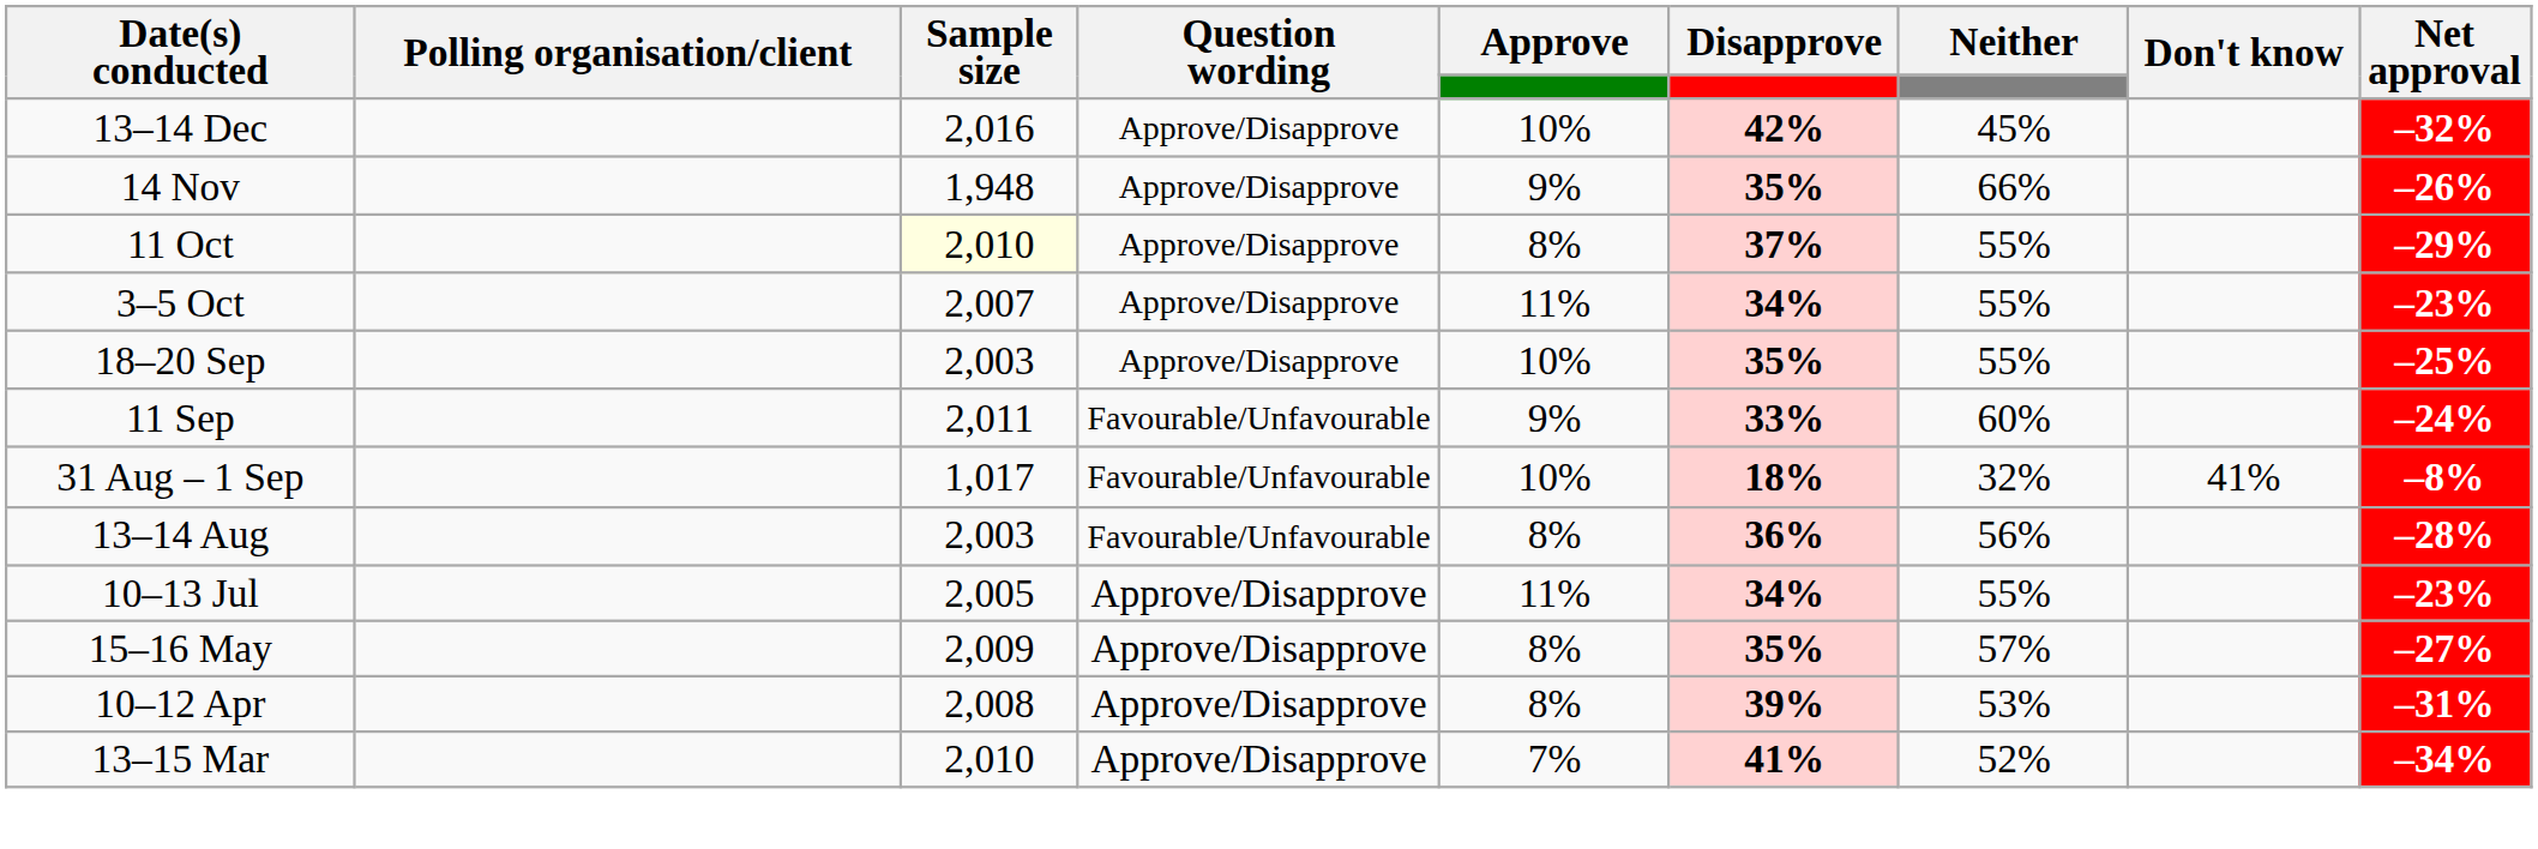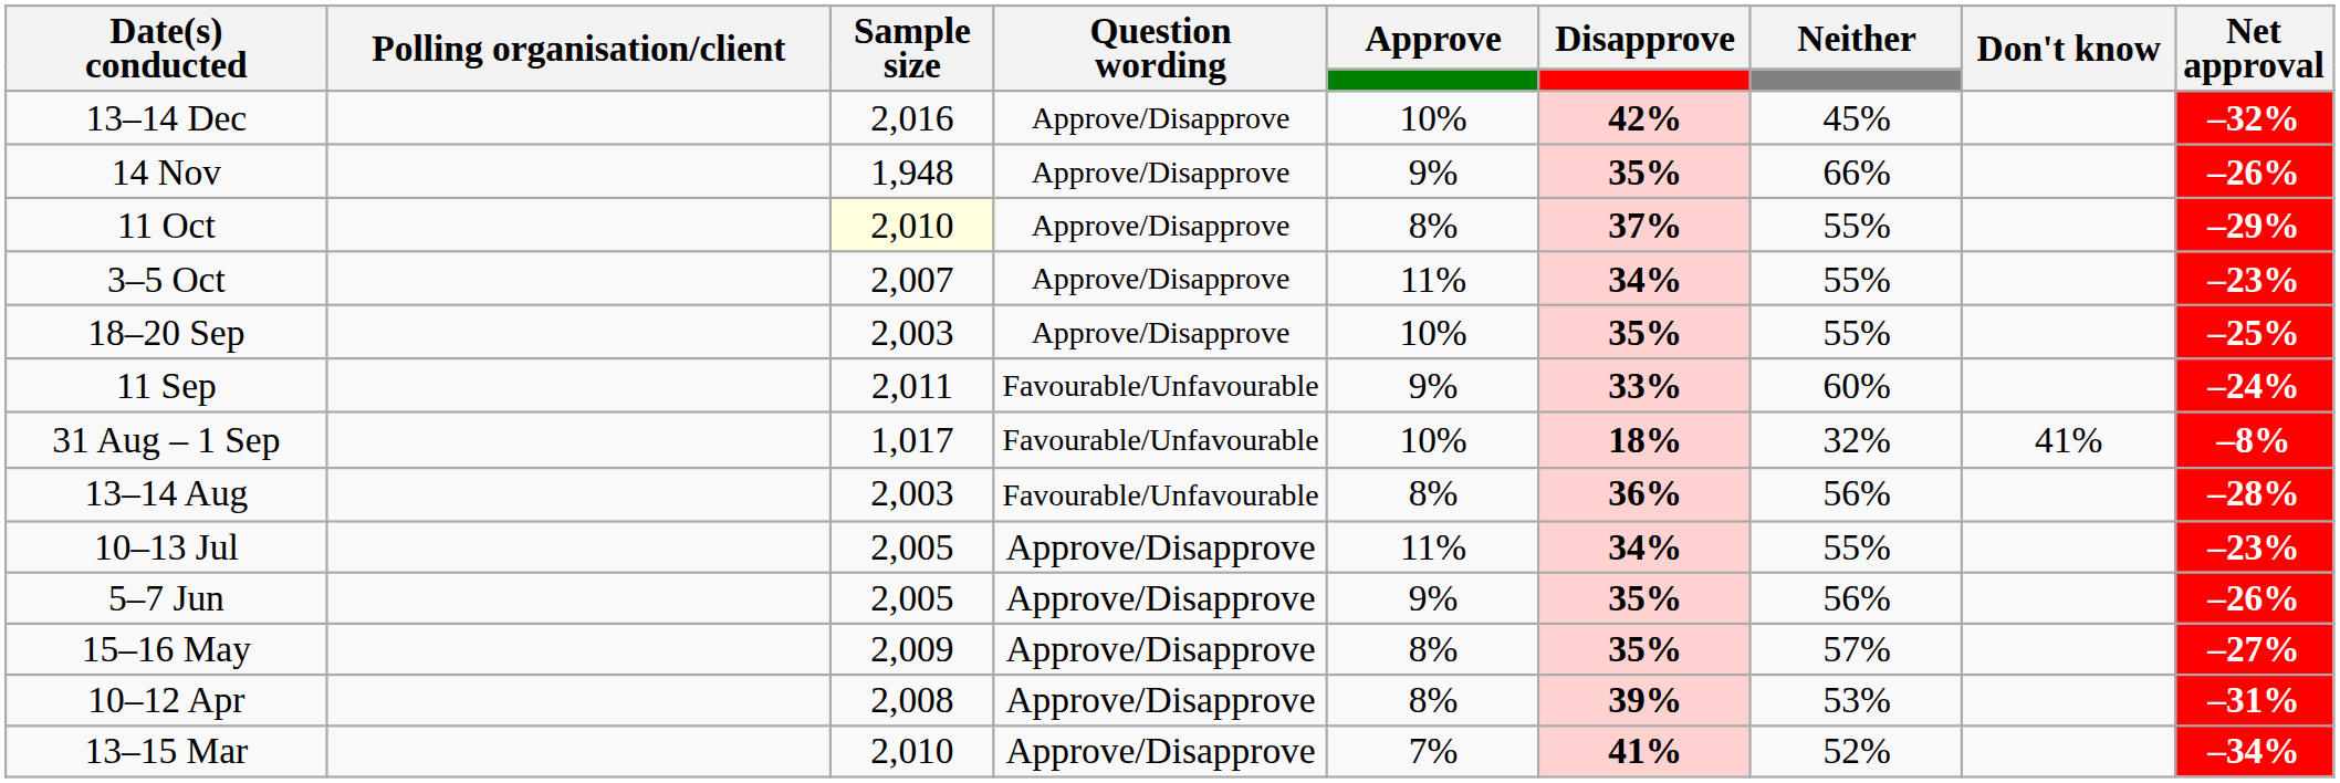+ row: 5–7 Jun | 2,005 | Approve/Disapprove | 9% | 35% | 56% | –26%
